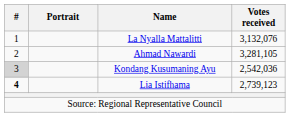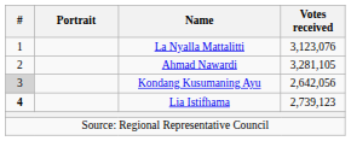La Nyalla Mattalitti | Votes received: 3,132,076 -> 3,123,076
Kondang Kusumaning Ayu | Votes received: 2,542,036 -> 2,642,056
